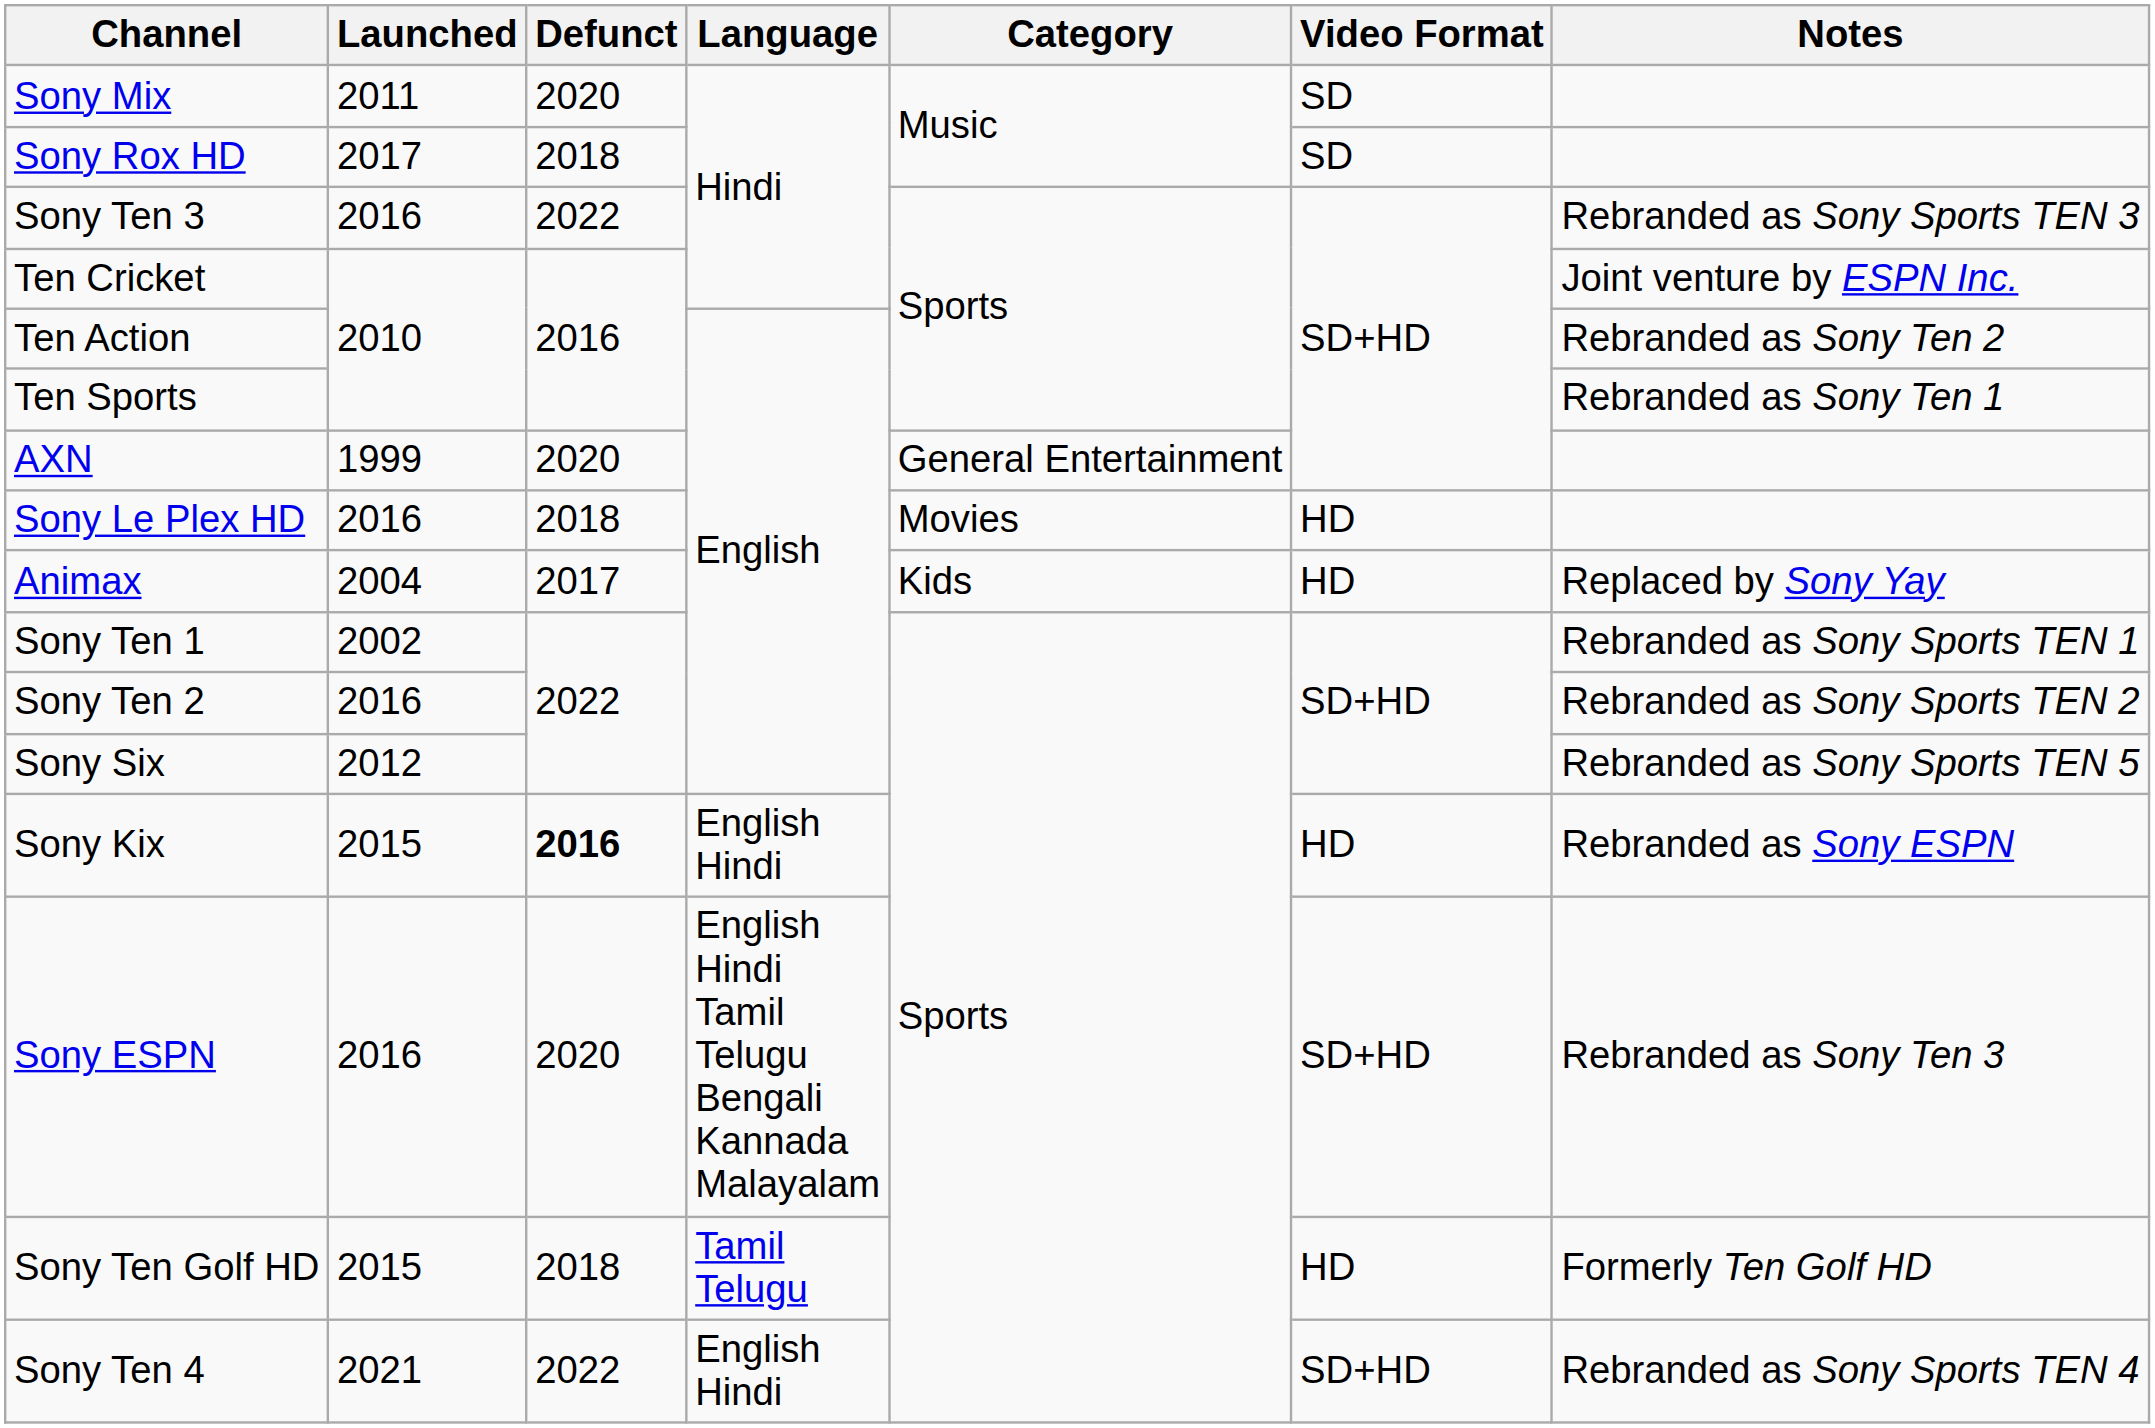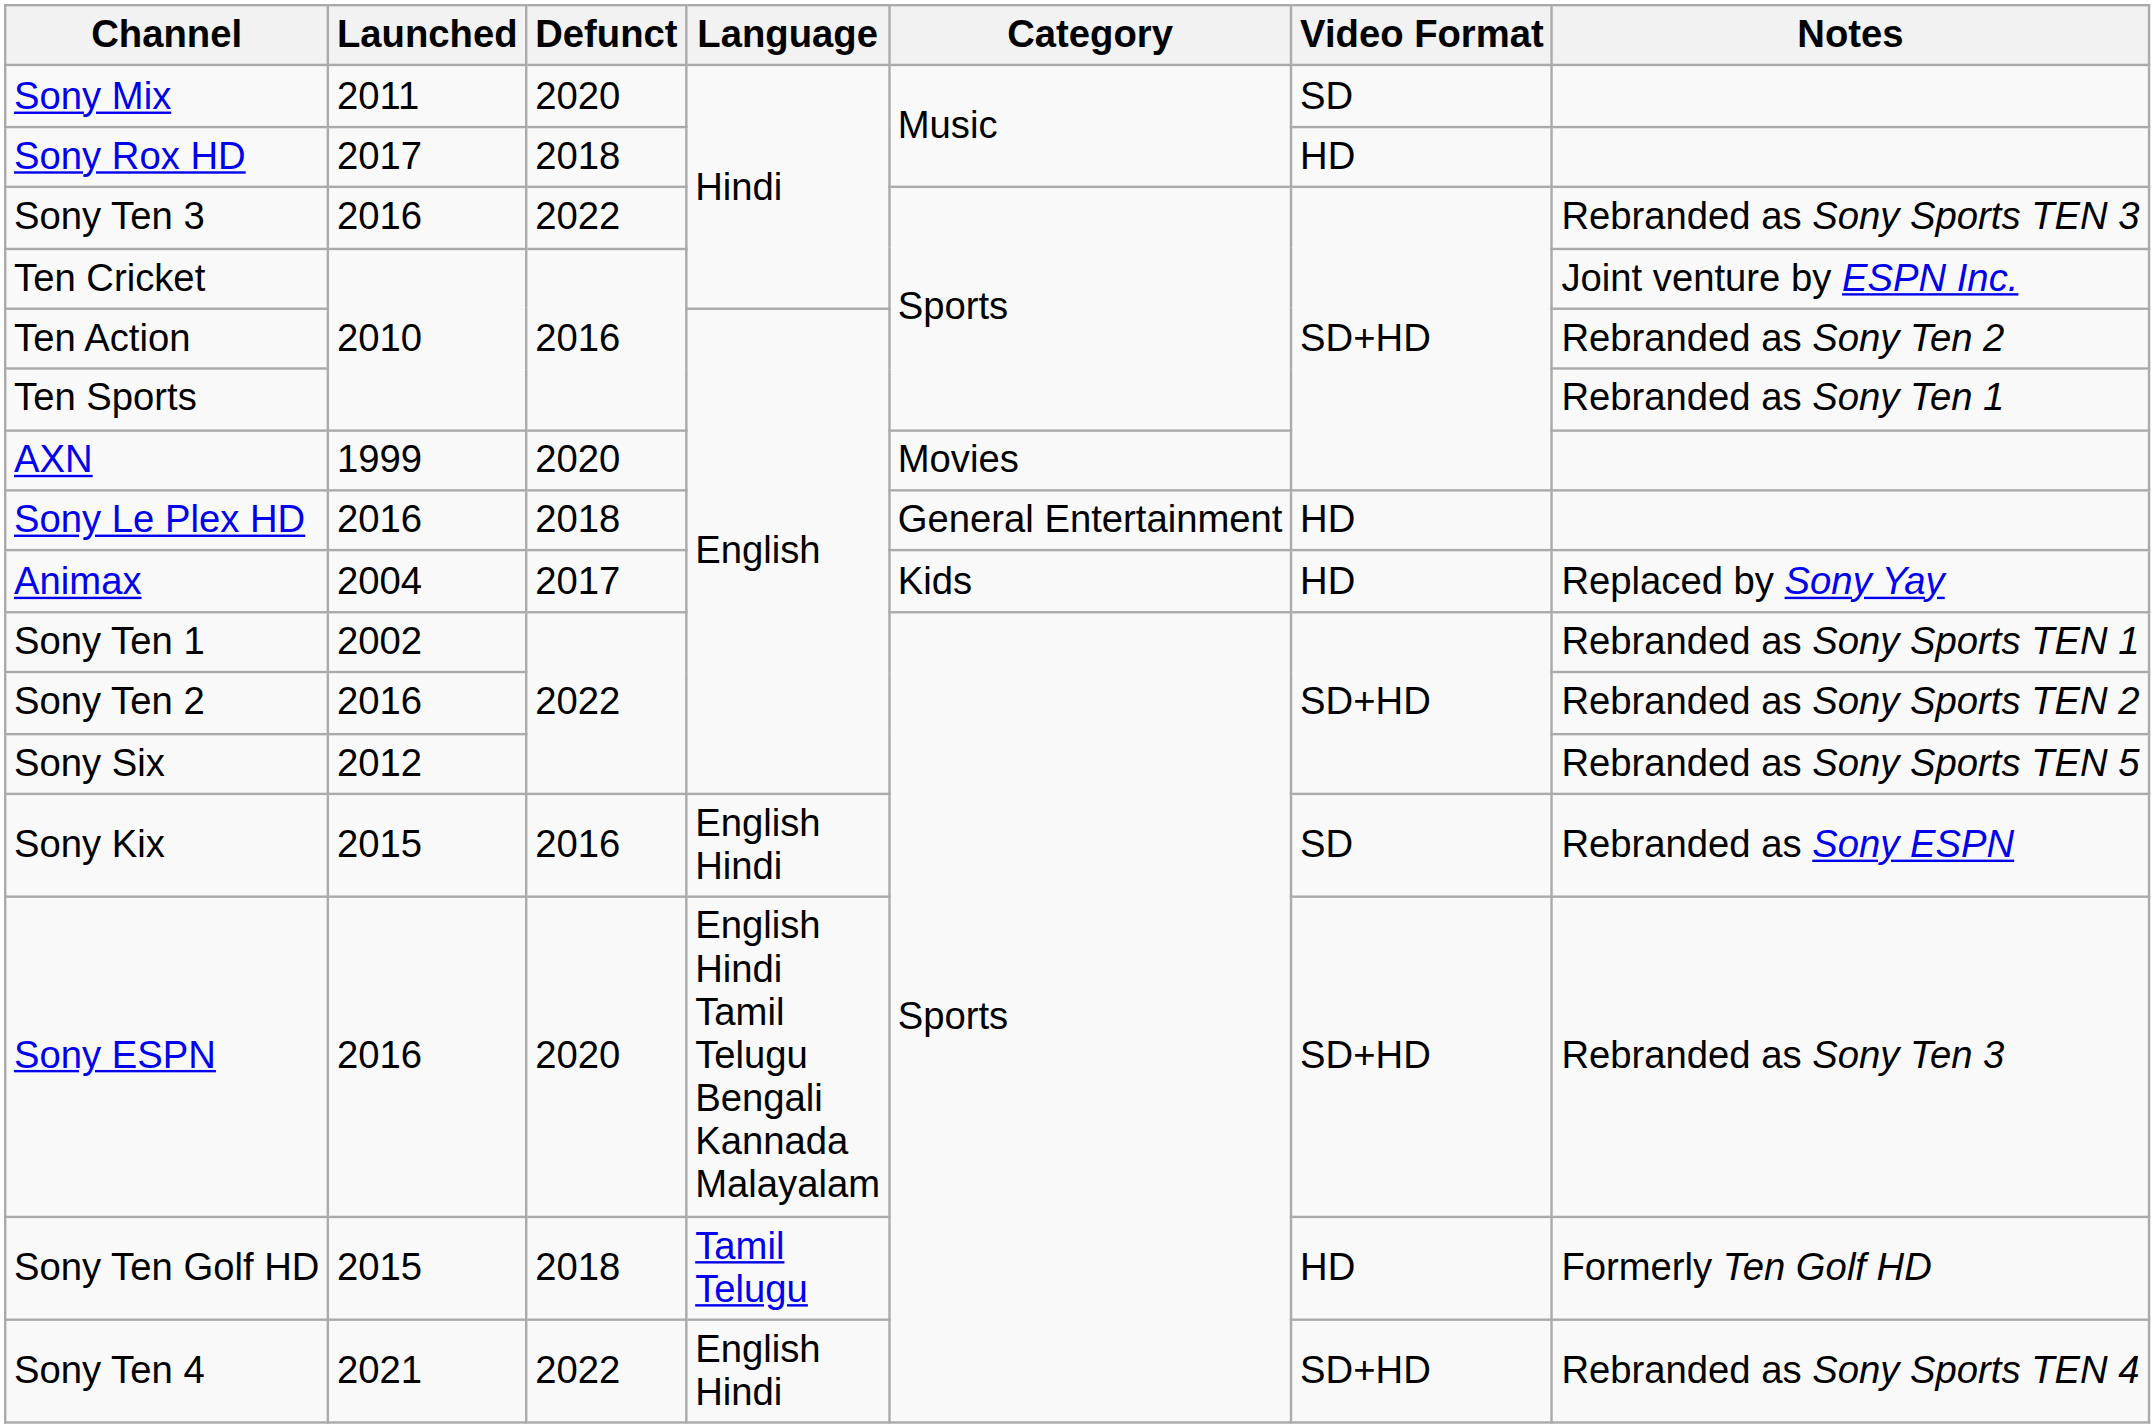Sony Rox HD | Video Format: SD -> HD
AXN | Category: General Entertainment -> Movies
Sony Le Plex HD | Category: Movies -> General Entertainment
Sony Kix | Defunct: bold -> normal
Sony Kix | Video Format: HD -> SD
